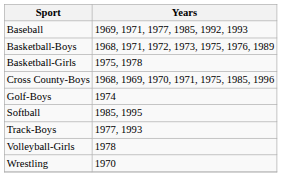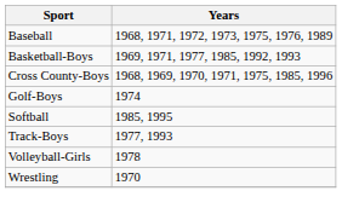Baseball | Years: 1969, 1971, 1977, 1985, 1992, 1993 -> 1968, 1971, 1972, 1973, 1975, 1976, 1989
Basketball-Boys | Years: 1968, 1971, 1972, 1973, 1975, 1976, 1989 -> 1969, 1971, 1977, 1985, 1992, 1993
- row: Basketball-Girls | 1975, 1978
